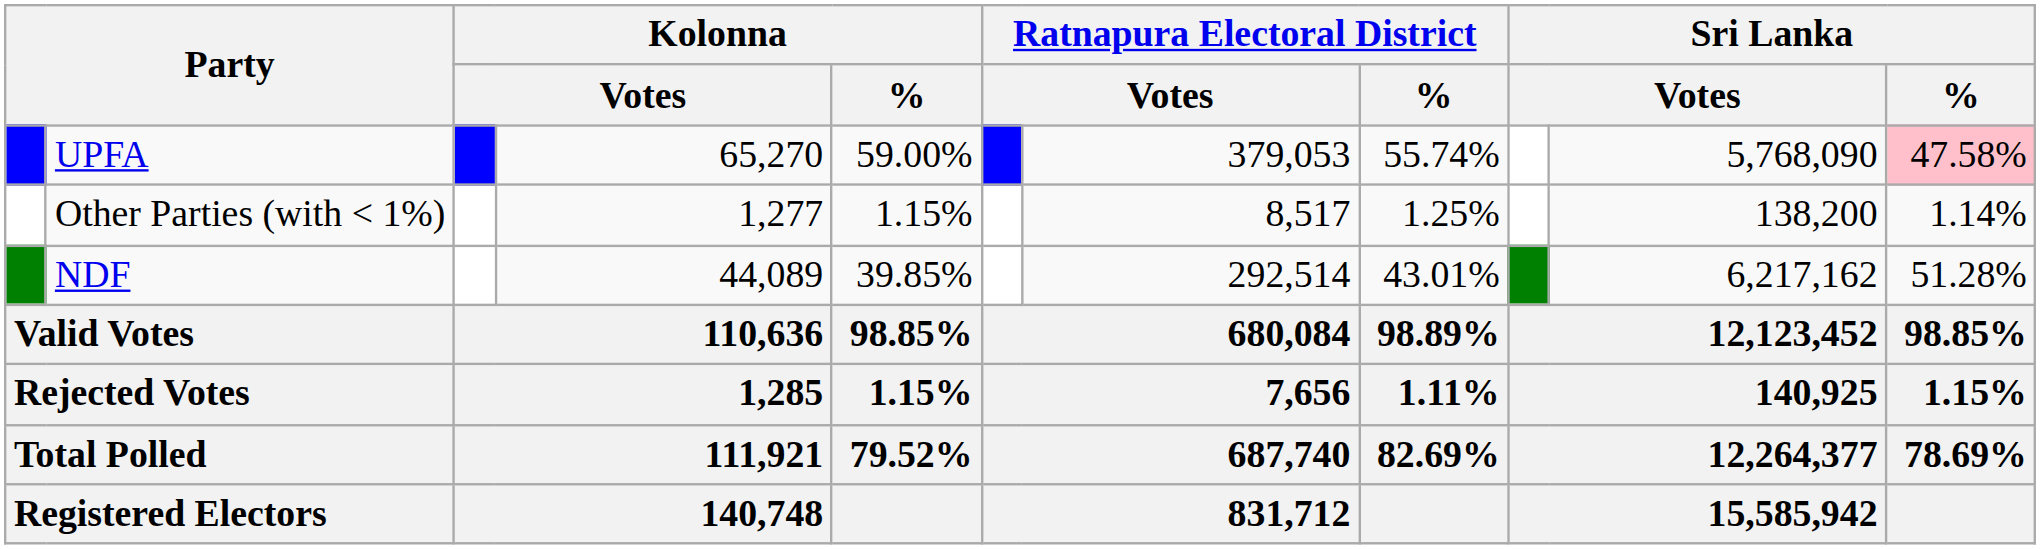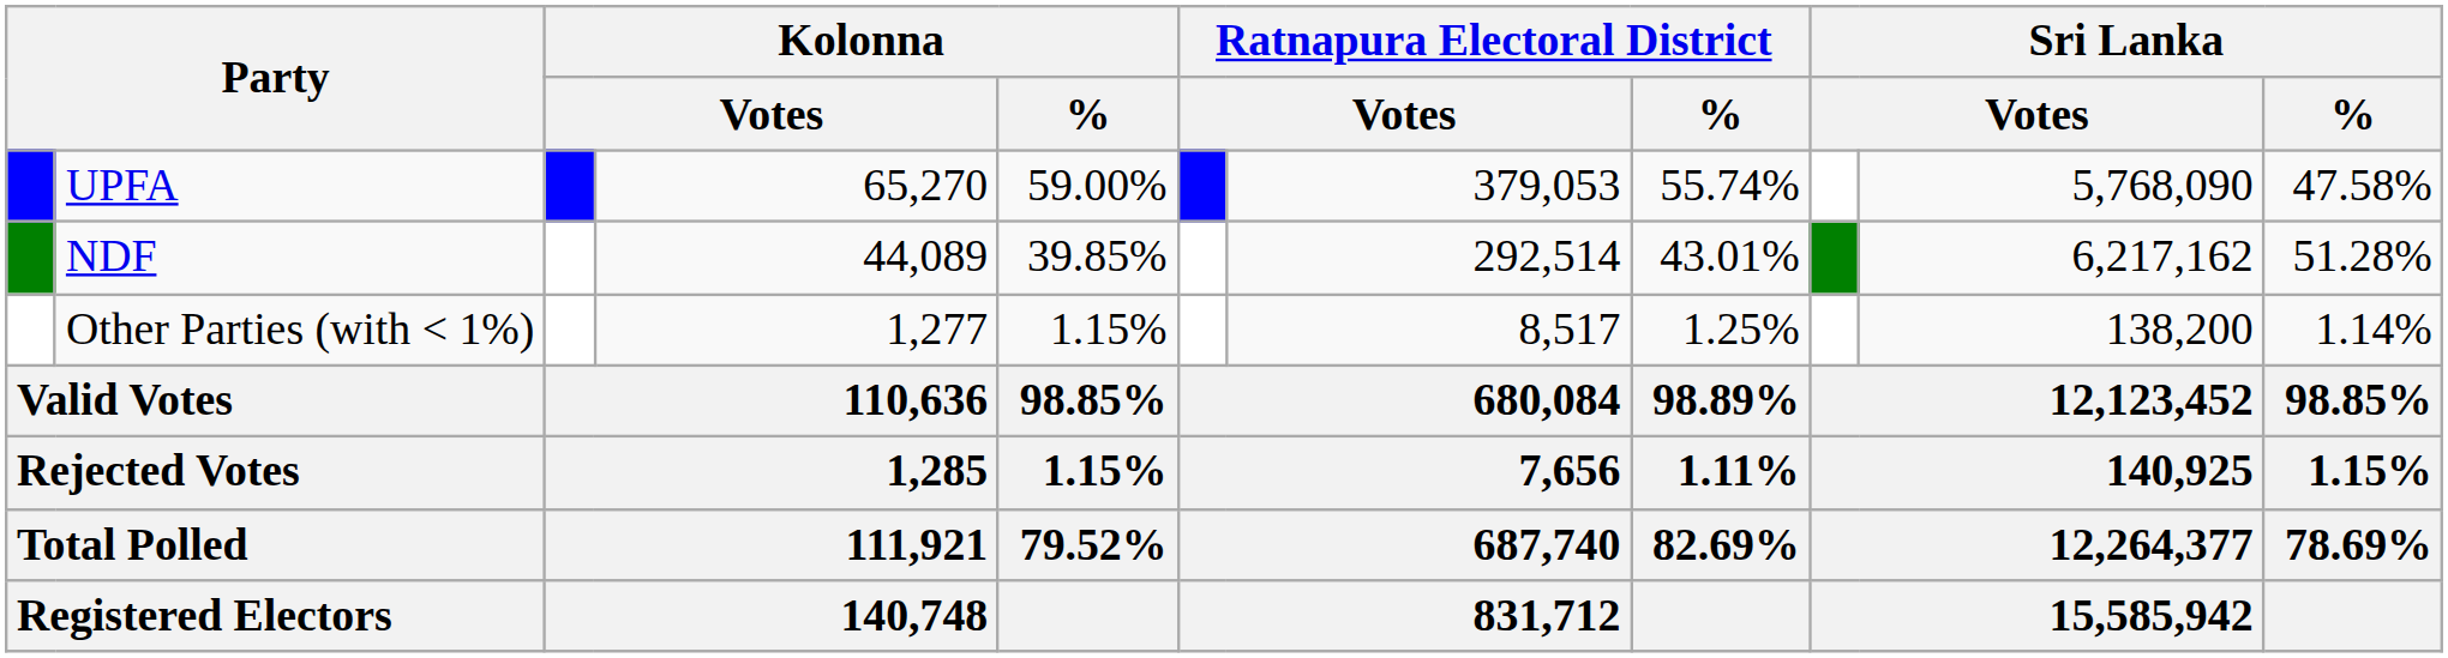UPFA | Sri Lanka / %: pink background -> no background
rows swapped: NDF <-> Other Parties (with < 1%)
